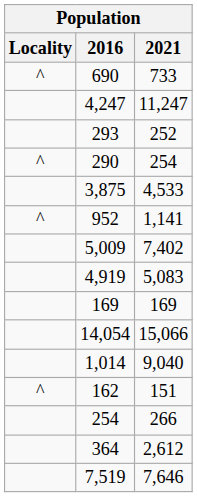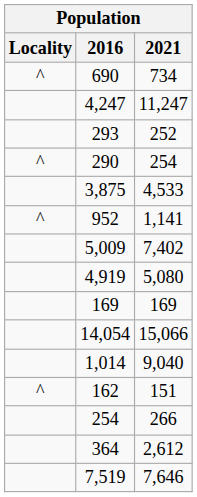690 | 2021: 733 -> 734
4,919 | 2021: 5,083 -> 5,080
